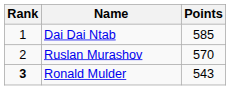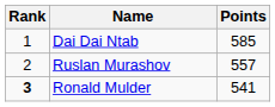Ruslan Murashov | Points: 570 -> 557
Ronald Mulder | Points: 543 -> 541
